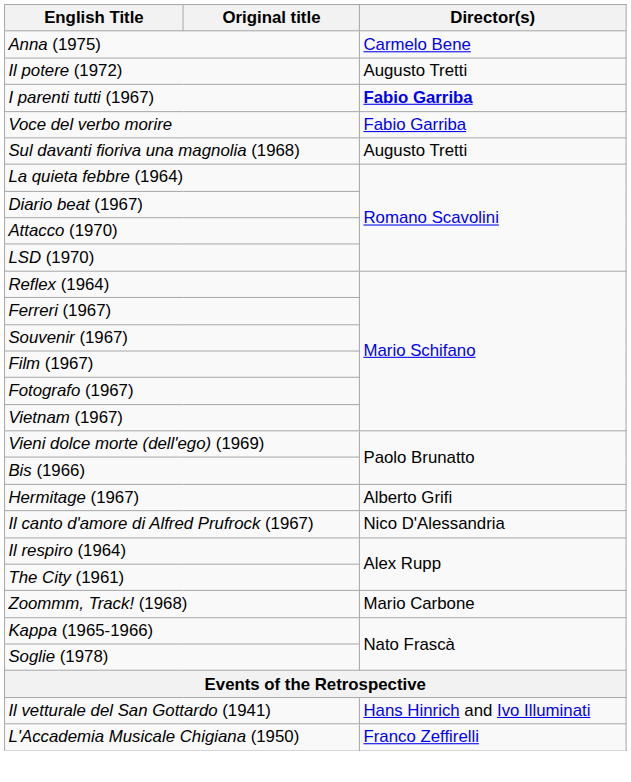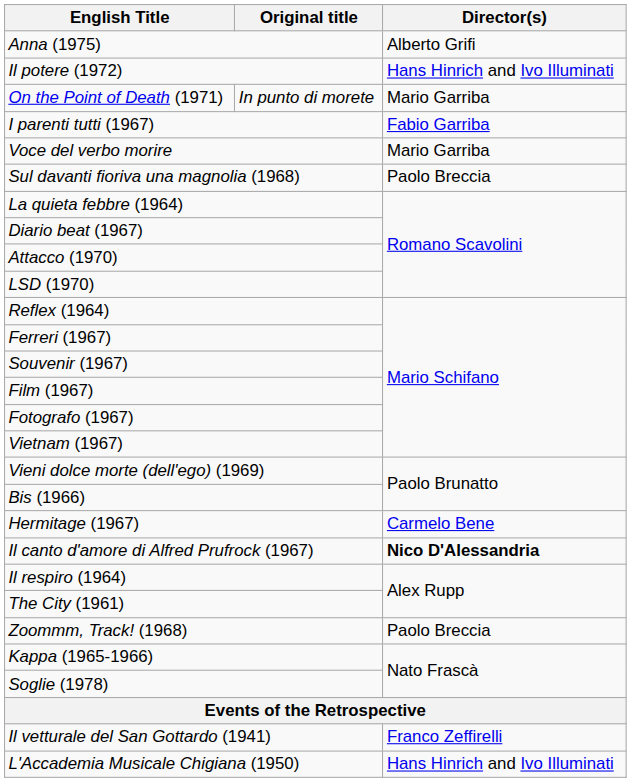Anna (1975) | Director(s): Carmelo Bene -> Alberto Grifi
Il potere (1972) | Director(s): Augusto Tretti -> Hans Hinrich and Ivo Illuminati
+ row: On the Point of Death (1971) | In punto di morete | Mario Garriba
I parenti tutti (1967) | Director(s): bold -> normal
Voce del verbo morire | Director(s): Fabio Garriba -> Mario Garriba
Sul davanti fioriva una magnolia (1968) | Director(s): Augusto Tretti -> Paolo Breccia
Hermitage (1967) | Director(s): Alberto Grifi -> Carmelo Bene
Il canto d'amore di Alfred Prufrock (1967) | Director(s): normal -> bold
Zoommm, Track! (1968) | Director(s): Mario Carbone -> Paolo Breccia
Il vetturale del San Gottardo (1941) | Director(s): Hans Hinrich and Ivo Illuminati -> Franco Zeffirelli
L'Accademia Musicale Chigiana (1950) | Director(s): Franco Zeffirelli -> Hans Hinrich and Ivo Illuminati
